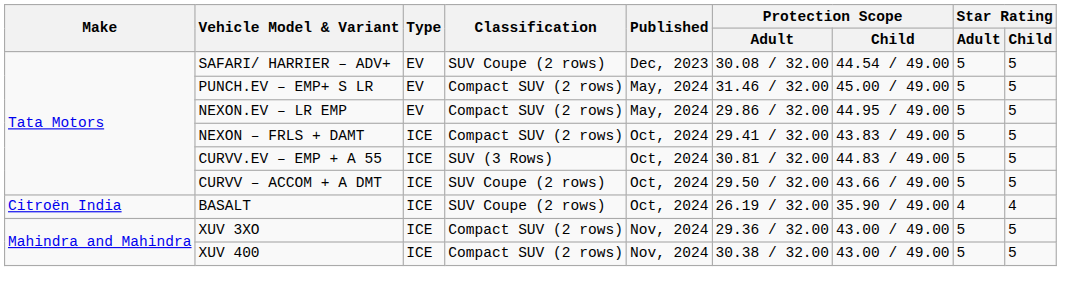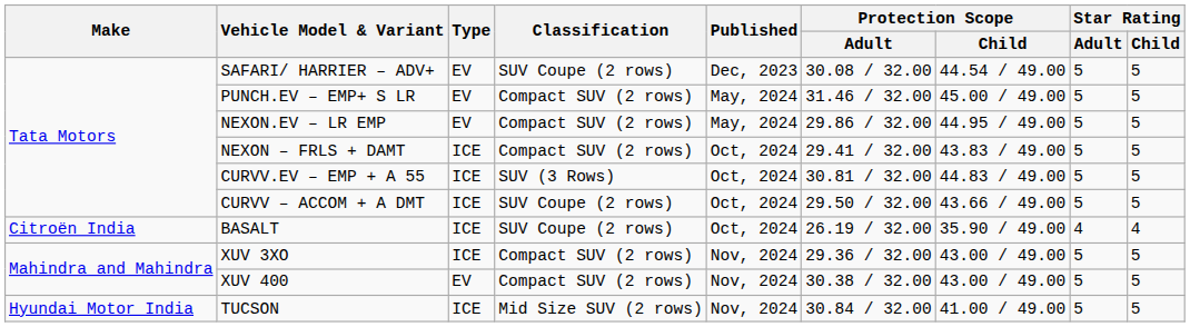XUV 400 | Type: ICE -> EV
+ row: Hyundai Motor India | TUCSON | ICE | Mid Size SUV (2 rows) | Nov, 2024 | 30.84 / 32.00 | 41.00 / 49.00 | 5 | 5
